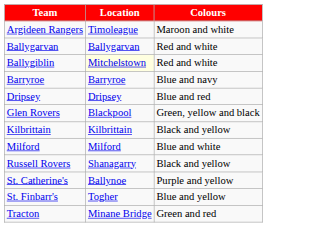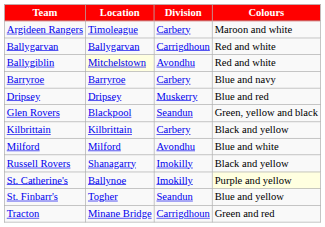+ column: Division | Carbery | Carrigdhoun | Avondhu | Carbery | Muskerry | Seandun | Carbery | Avondhu | Imokilly | Imokilly | Seandun | Carrigdhoun
St. Catherine's | Colours: no background -> lightyellow background
